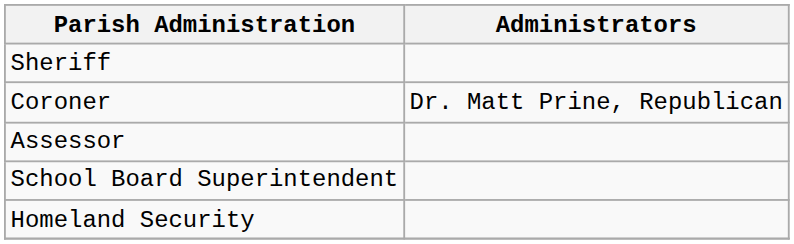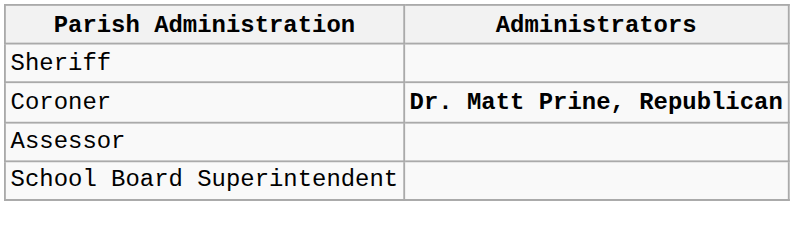Coroner | Administrators: normal -> bold
- row: Homeland Security
